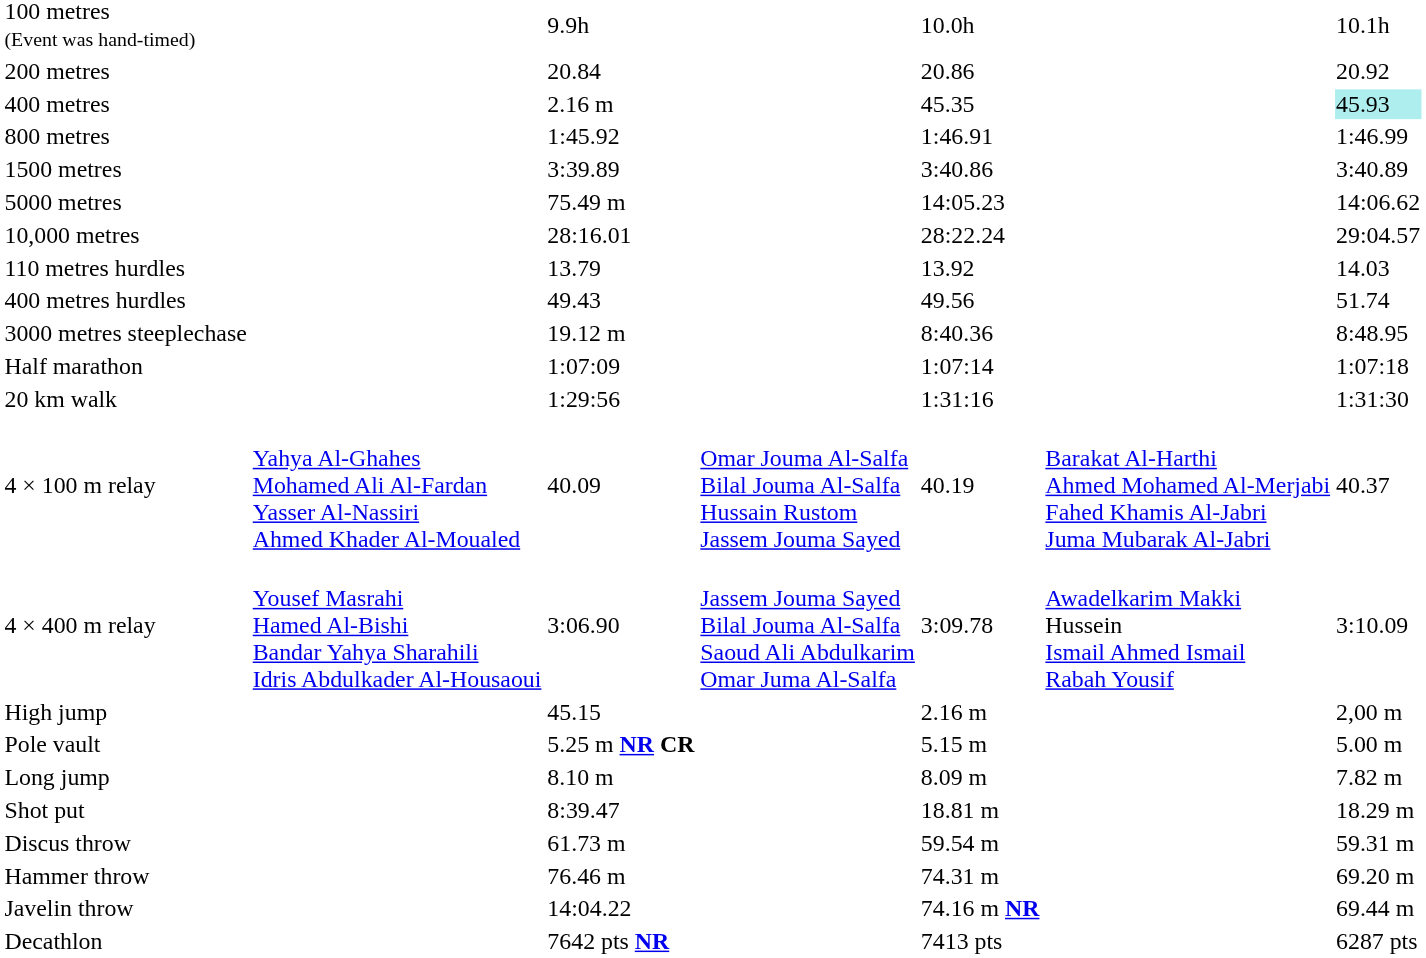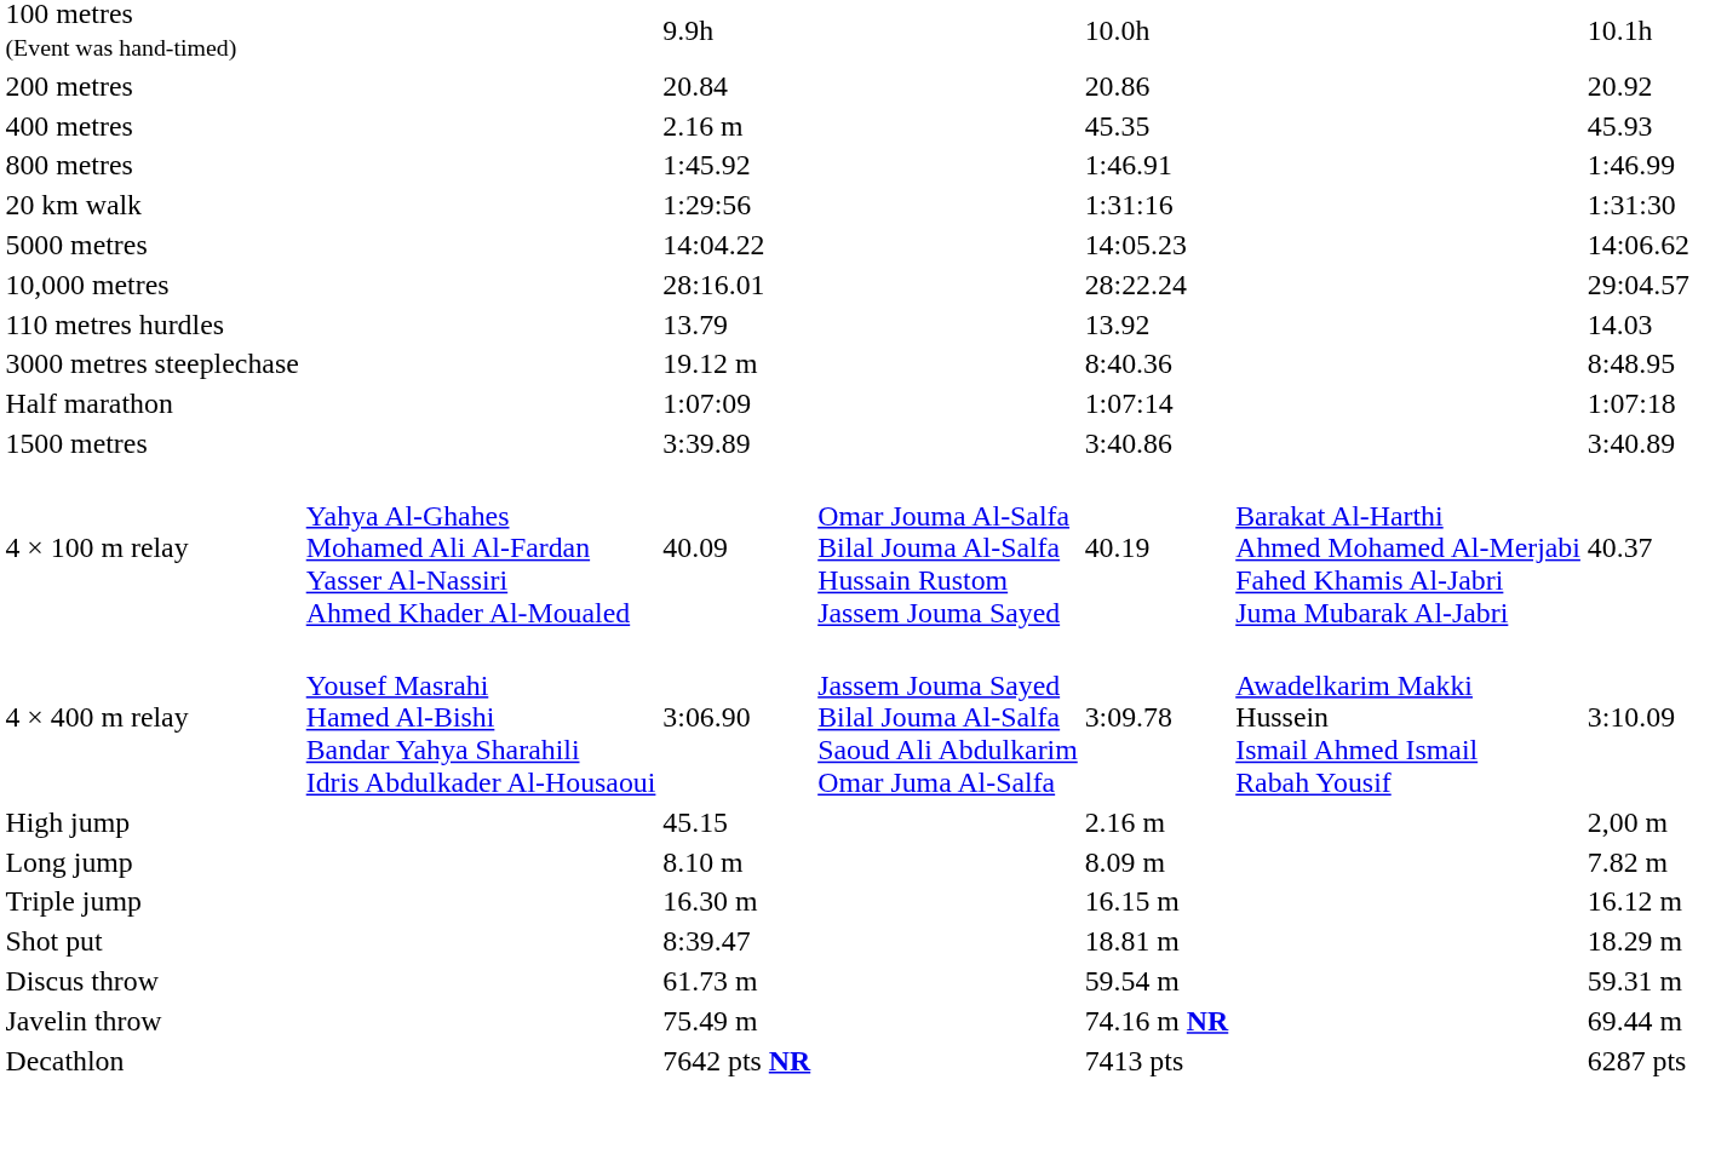400 metres | column 7: paleturquoise background -> no background
rows swapped: 1500 metres <-> 20 km walk
5000 metres | column 3: 75.49 m -> 14:04.22
- row: 400 metres hurdles | 49.43 | 49.56 | 51.74
- row: Pole vault | 5.25 m NR CR | 5.15 m | 5.00 m
+ row: Triple jump | 16.30 m | 16.15 m | 16.12 m
- row: Hammer throw | 76.46 m | 74.31 m | 69.20 m
Javelin throw | column 3: 14:04.22 -> 75.49 m
